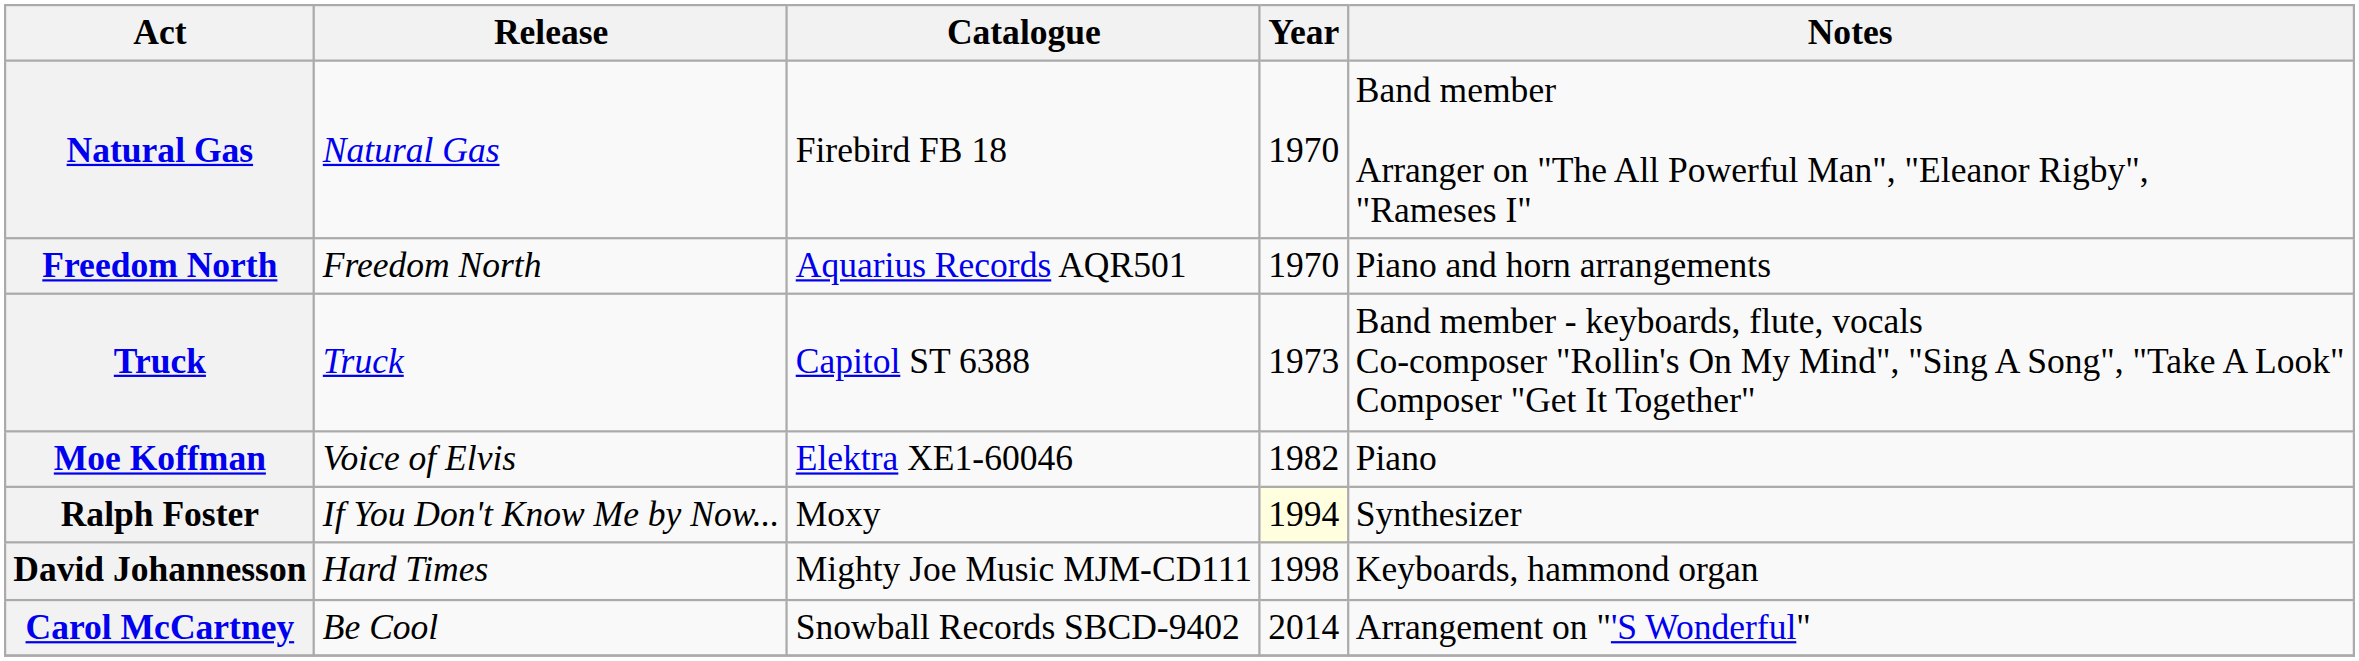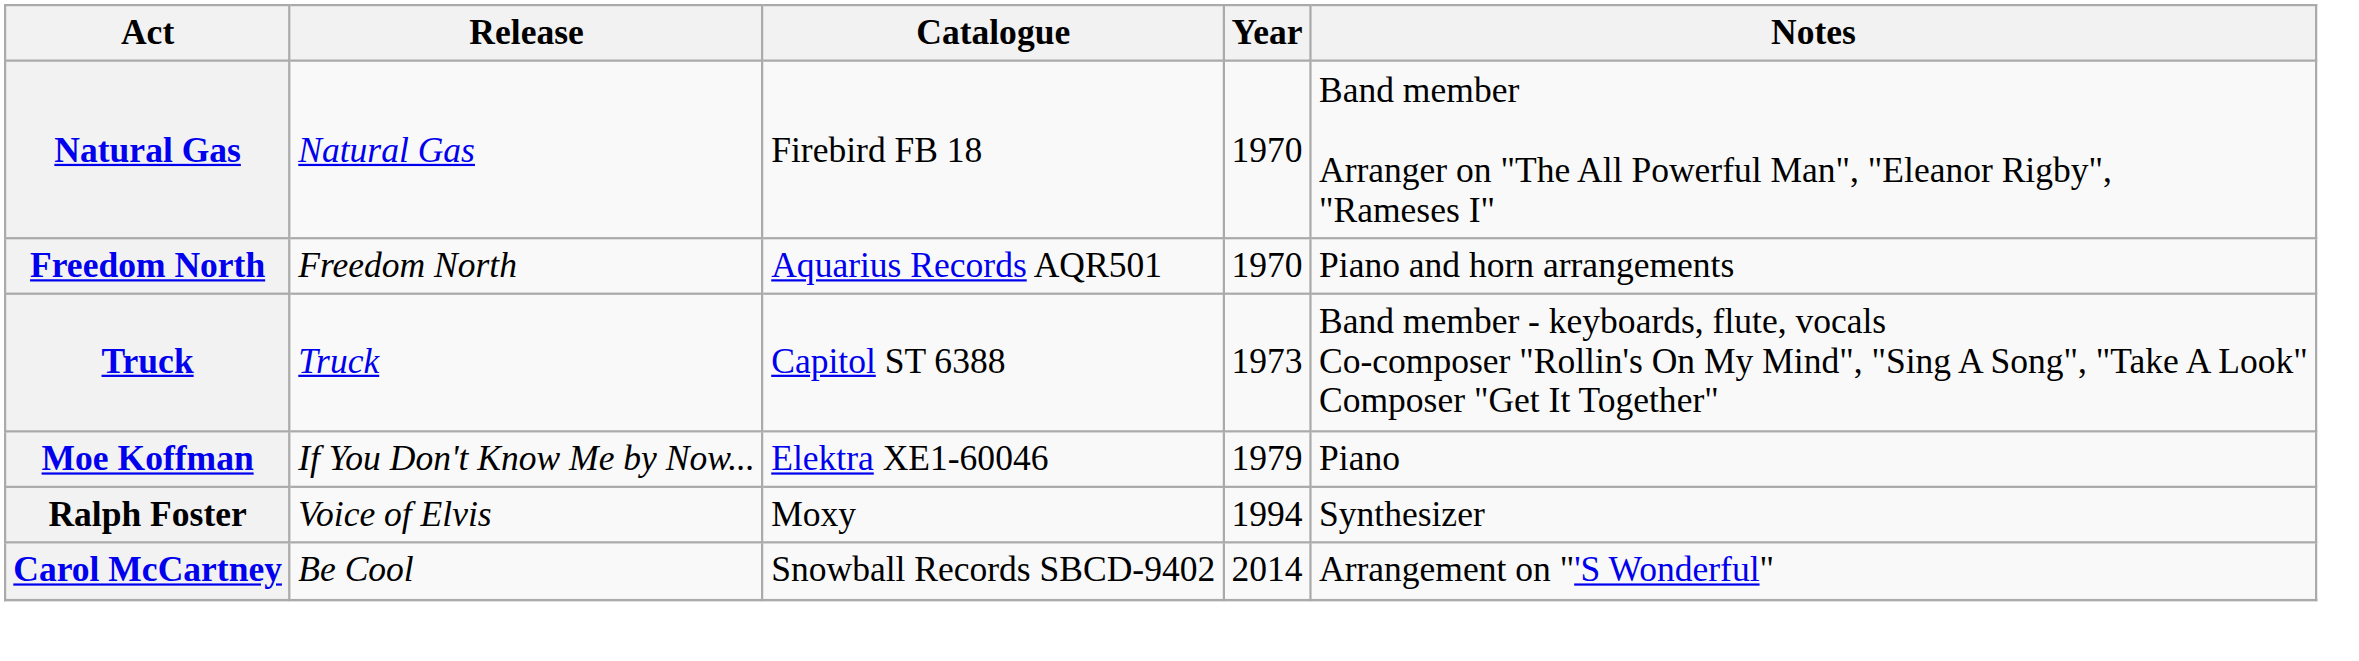Moe Koffman | Release: Voice of Elvis -> If You Don't Know Me by Now...
Moe Koffman | Year: 1982 -> 1979
Ralph Foster | Release: If You Don't Know Me by Now... -> Voice of Elvis
Ralph Foster | Year: lightyellow background -> no background
- row: David Johannesson | Hard Times | Mighty Joe Music MJM-CD111 | 1998 | Keyboards, hammond organ
